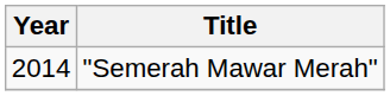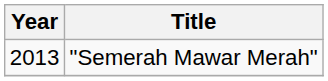"Semerah Mawar Merah" | Year: 2014 -> 2013
